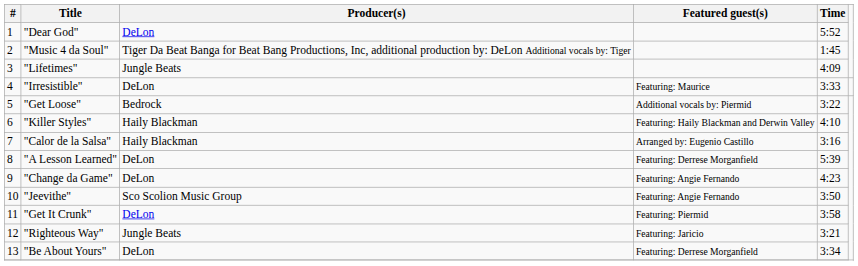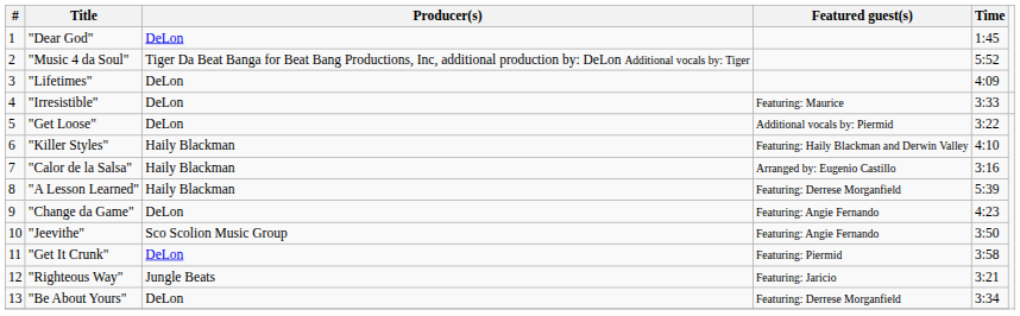"Dear God" | Time: 5:52 -> 1:45
"Music 4 da Soul" | Time: 1:45 -> 5:52
"Lifetimes" | Producer(s): Jungle Beats -> DeLon
"Get Loose" | Producer(s): Bedrock -> DeLon
"A Lesson Learned" | Producer(s): DeLon -> Haily Blackman
